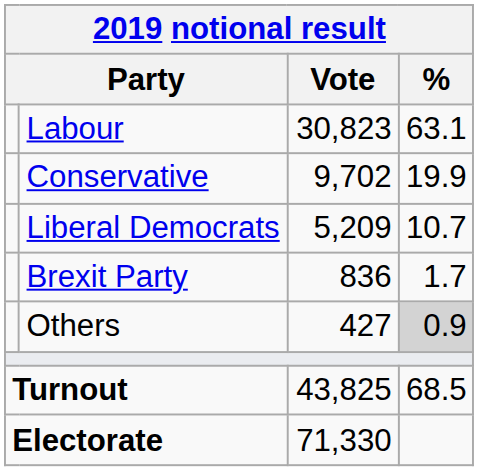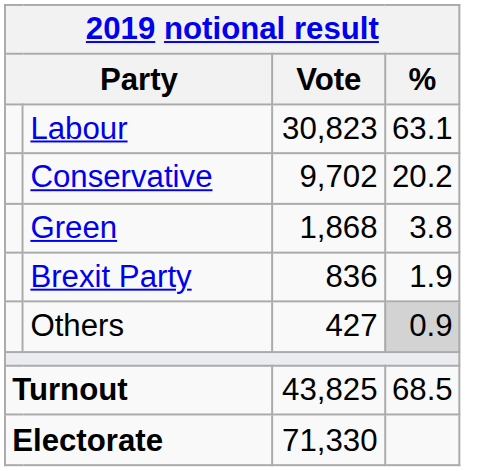Conservative | %: 19.9 -> 20.2
- row: Liberal Democrats | 5,209 | 10.7
+ row: Green | 1,868 | 3.8
Brexit Party | %: 1.7 -> 1.9
